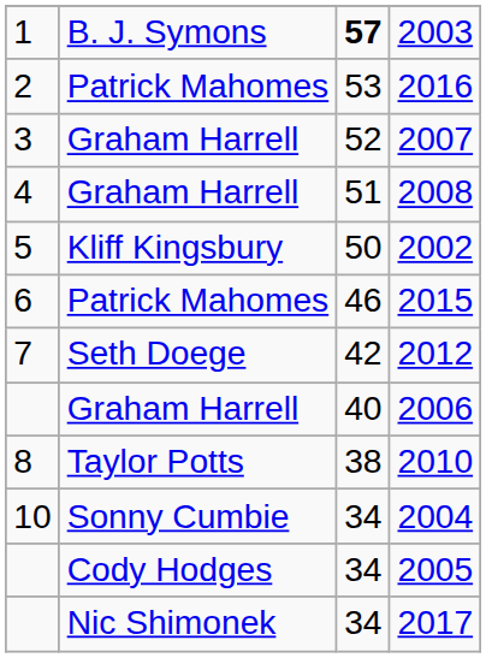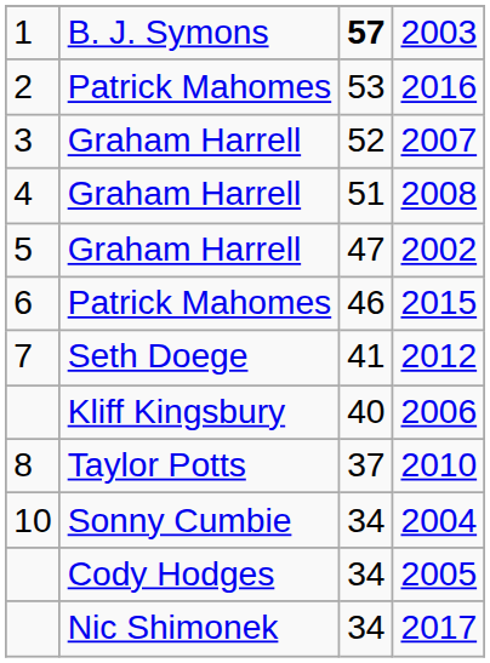2002 | column 2: Kliff Kingsbury -> Graham Harrell
2002 | column 3: 50 -> 47
2012 | column 3: 42 -> 41
2006 | column 2: Graham Harrell -> Kliff Kingsbury
2010 | column 3: 38 -> 37
